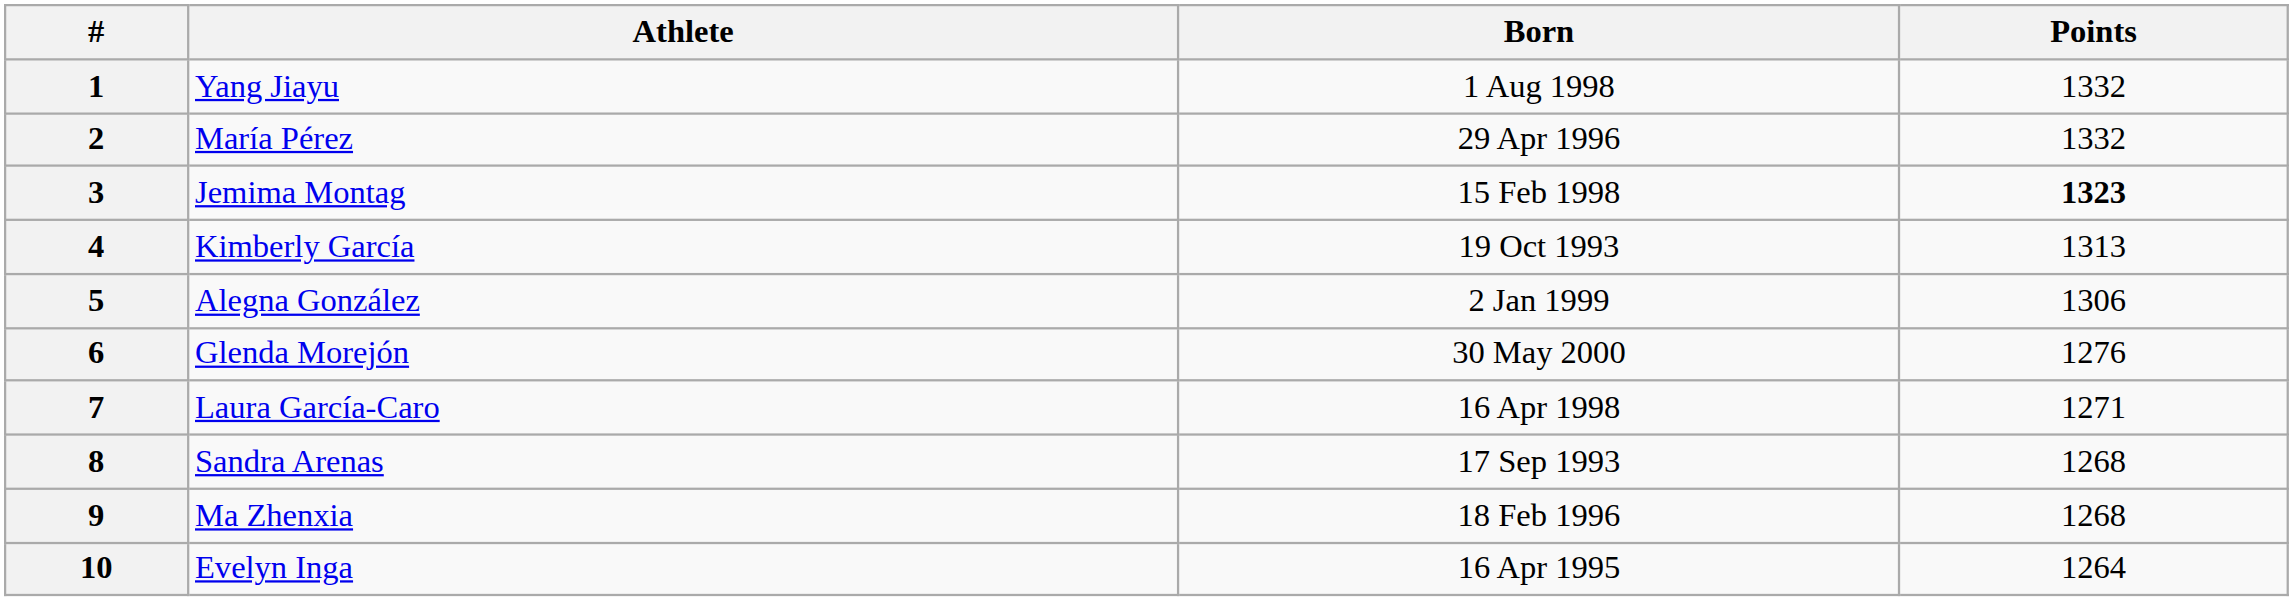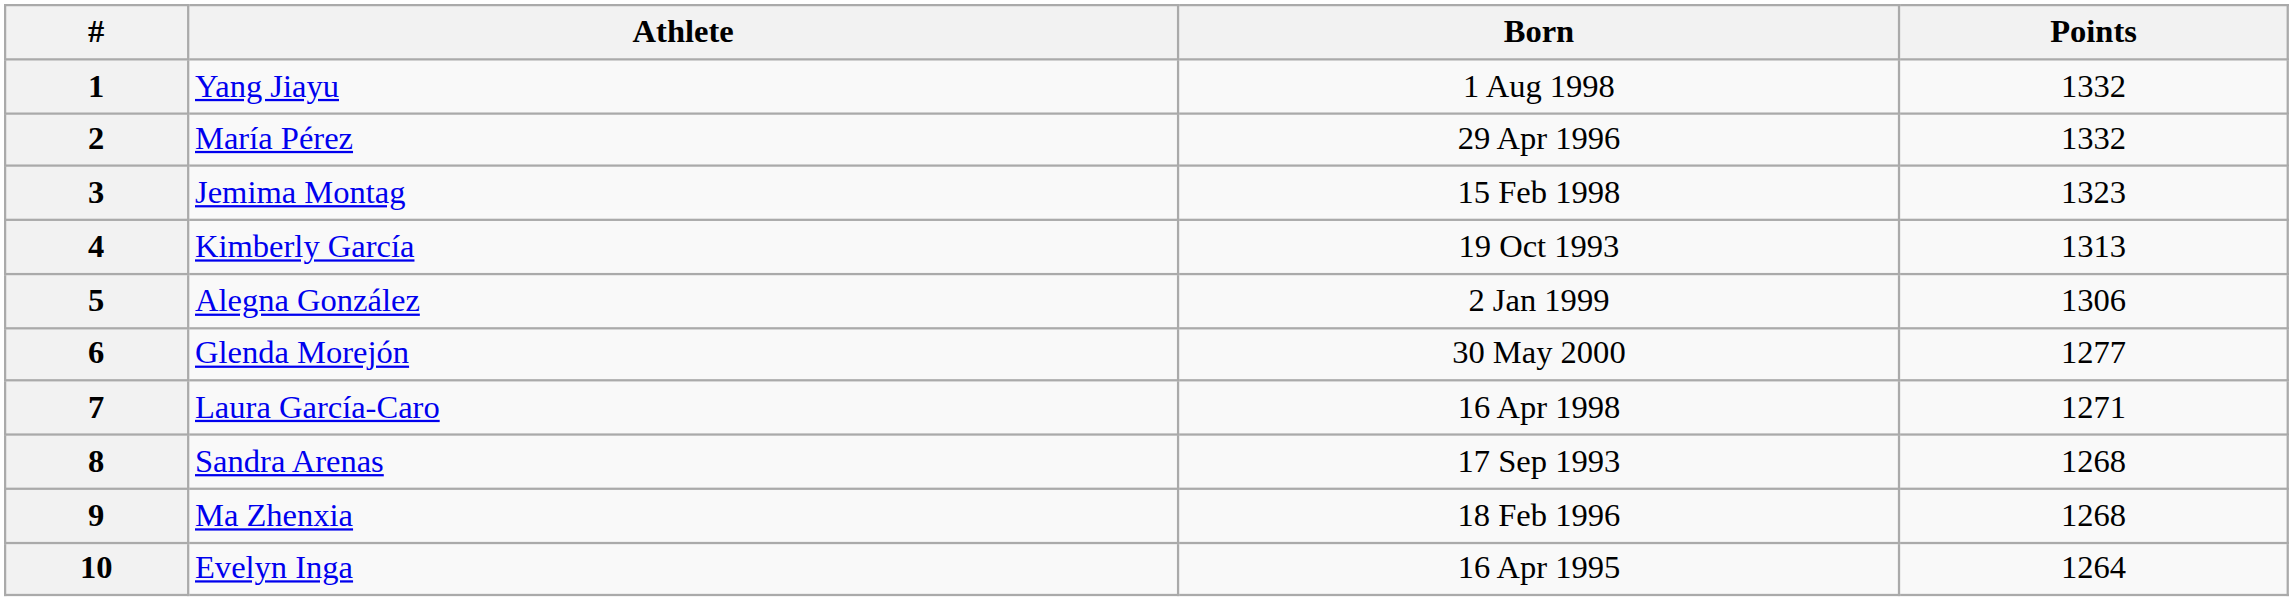3 | Points: bold -> normal
6 | Points: 1276 -> 1277
